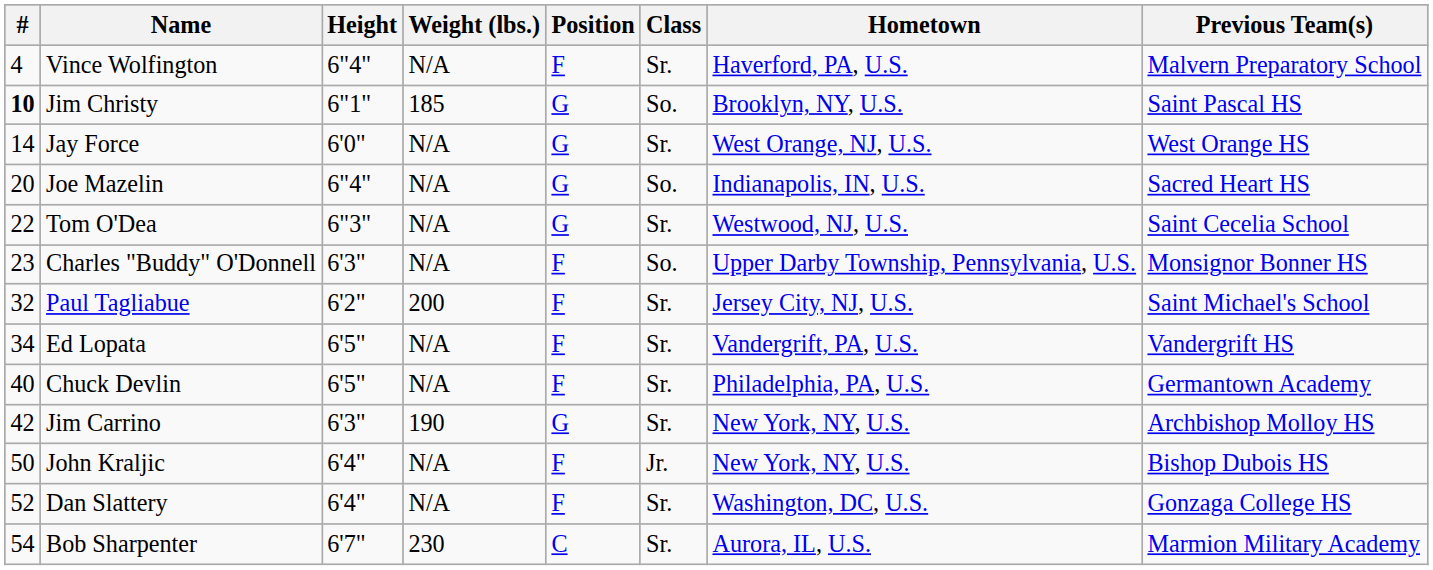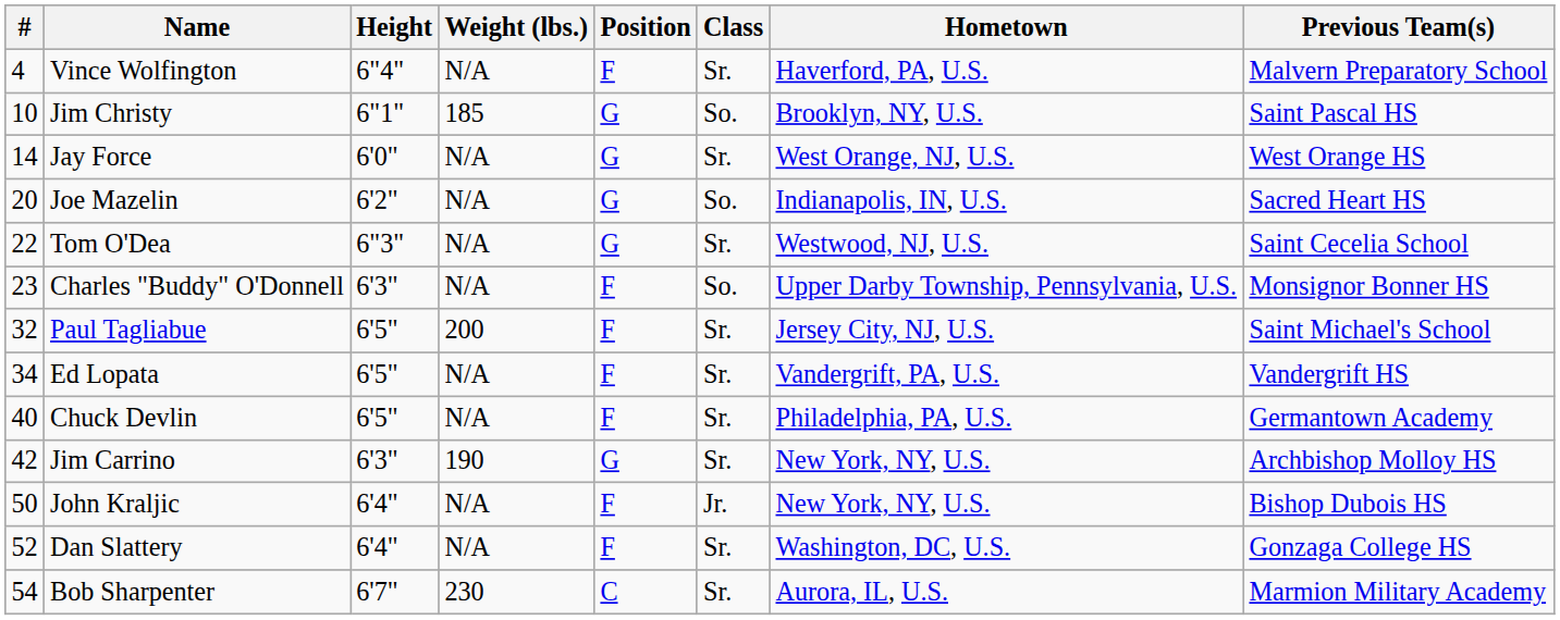Jim Christy | #: bold -> normal
Joe Mazelin | Height: 6"4" -> 6'2"
Paul Tagliabue | Height: 6'2" -> 6'5"
